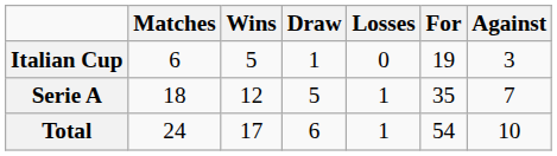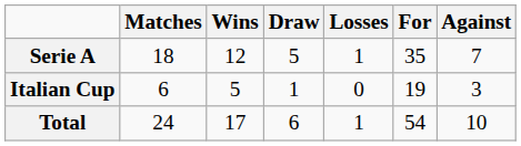rows swapped: Serie A <-> Italian Cup
